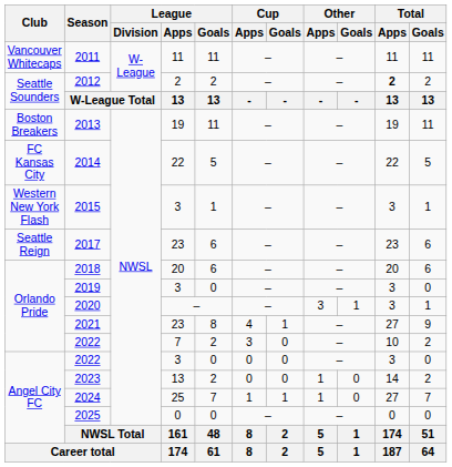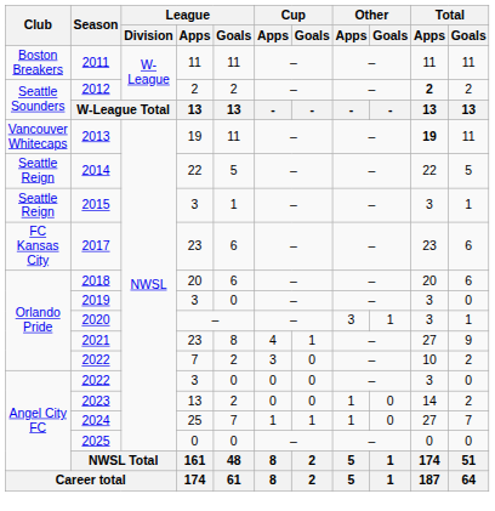2011 | Club: Vancouver Whitecaps -> Boston Breakers
2013 | Club: Boston Breakers -> Vancouver Whitecaps
2013 | Total / Apps: normal -> bold
2014 | Club: FC Kansas City -> Seattle Reign
2015 | Club: Western New York Flash -> Seattle Reign
2017 | Club: Seattle Reign -> FC Kansas City
